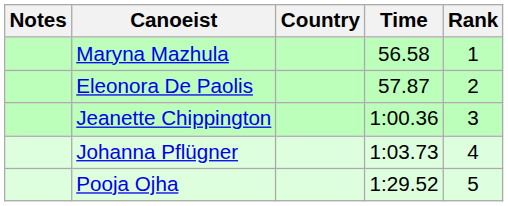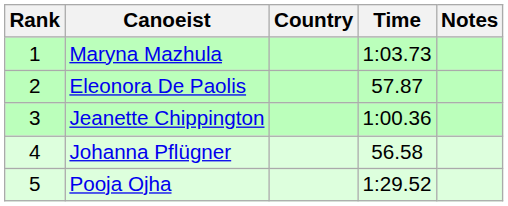columns swapped: Rank <-> Notes
Maryna Mazhula | Time: 56.58 -> 1:03.73
Johanna Pflügner | Time: 1:03.73 -> 56.58
